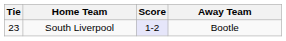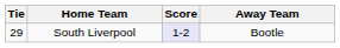South Liverpool | Tie: 23 -> 29
